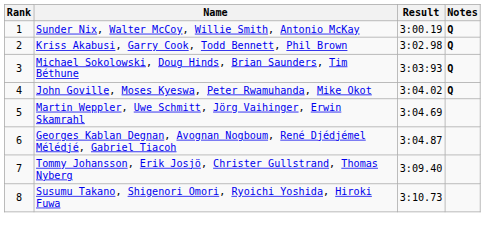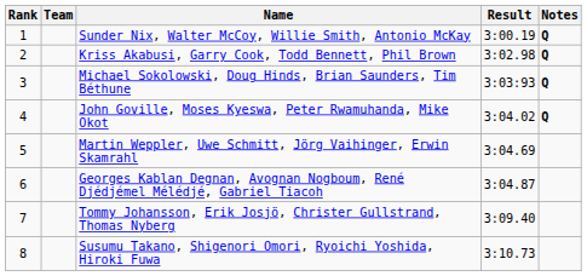+ column: Team
